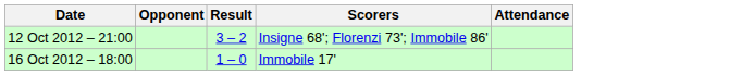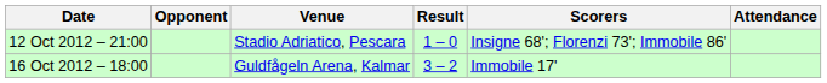+ column: Venue | Stadio Adriatico, Pescara | Guldfågeln Arena, Kalmar
12 Oct 2012 – 21:00 | Result: 3 – 2 -> 1 – 0
16 Oct 2012 – 18:00 | Result: 1 – 0 -> 3 – 2
